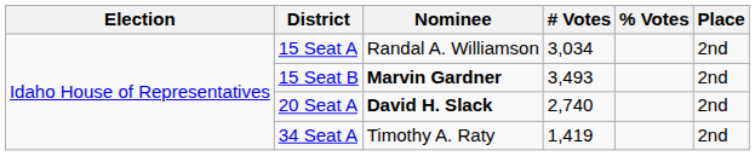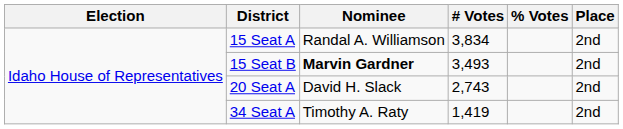15 Seat A | # Votes: 3,034 -> 3,834
20 Seat A | Nominee: bold -> normal
20 Seat A | # Votes: 2,740 -> 2,743
